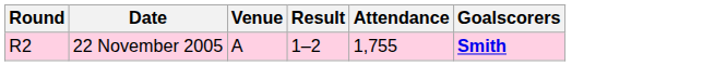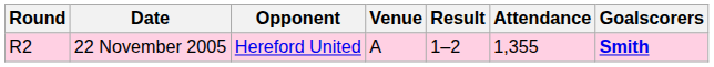+ column: Opponent | Hereford United
22 November 2005 | Attendance: 1,755 -> 1,355
